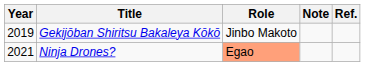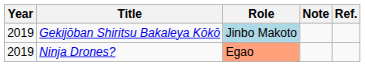Gekijōban Shiritsu Bakaleya Kōkō | Role: no background -> lightblue background
Ninja Drones? | Year: 2021 -> 2019
